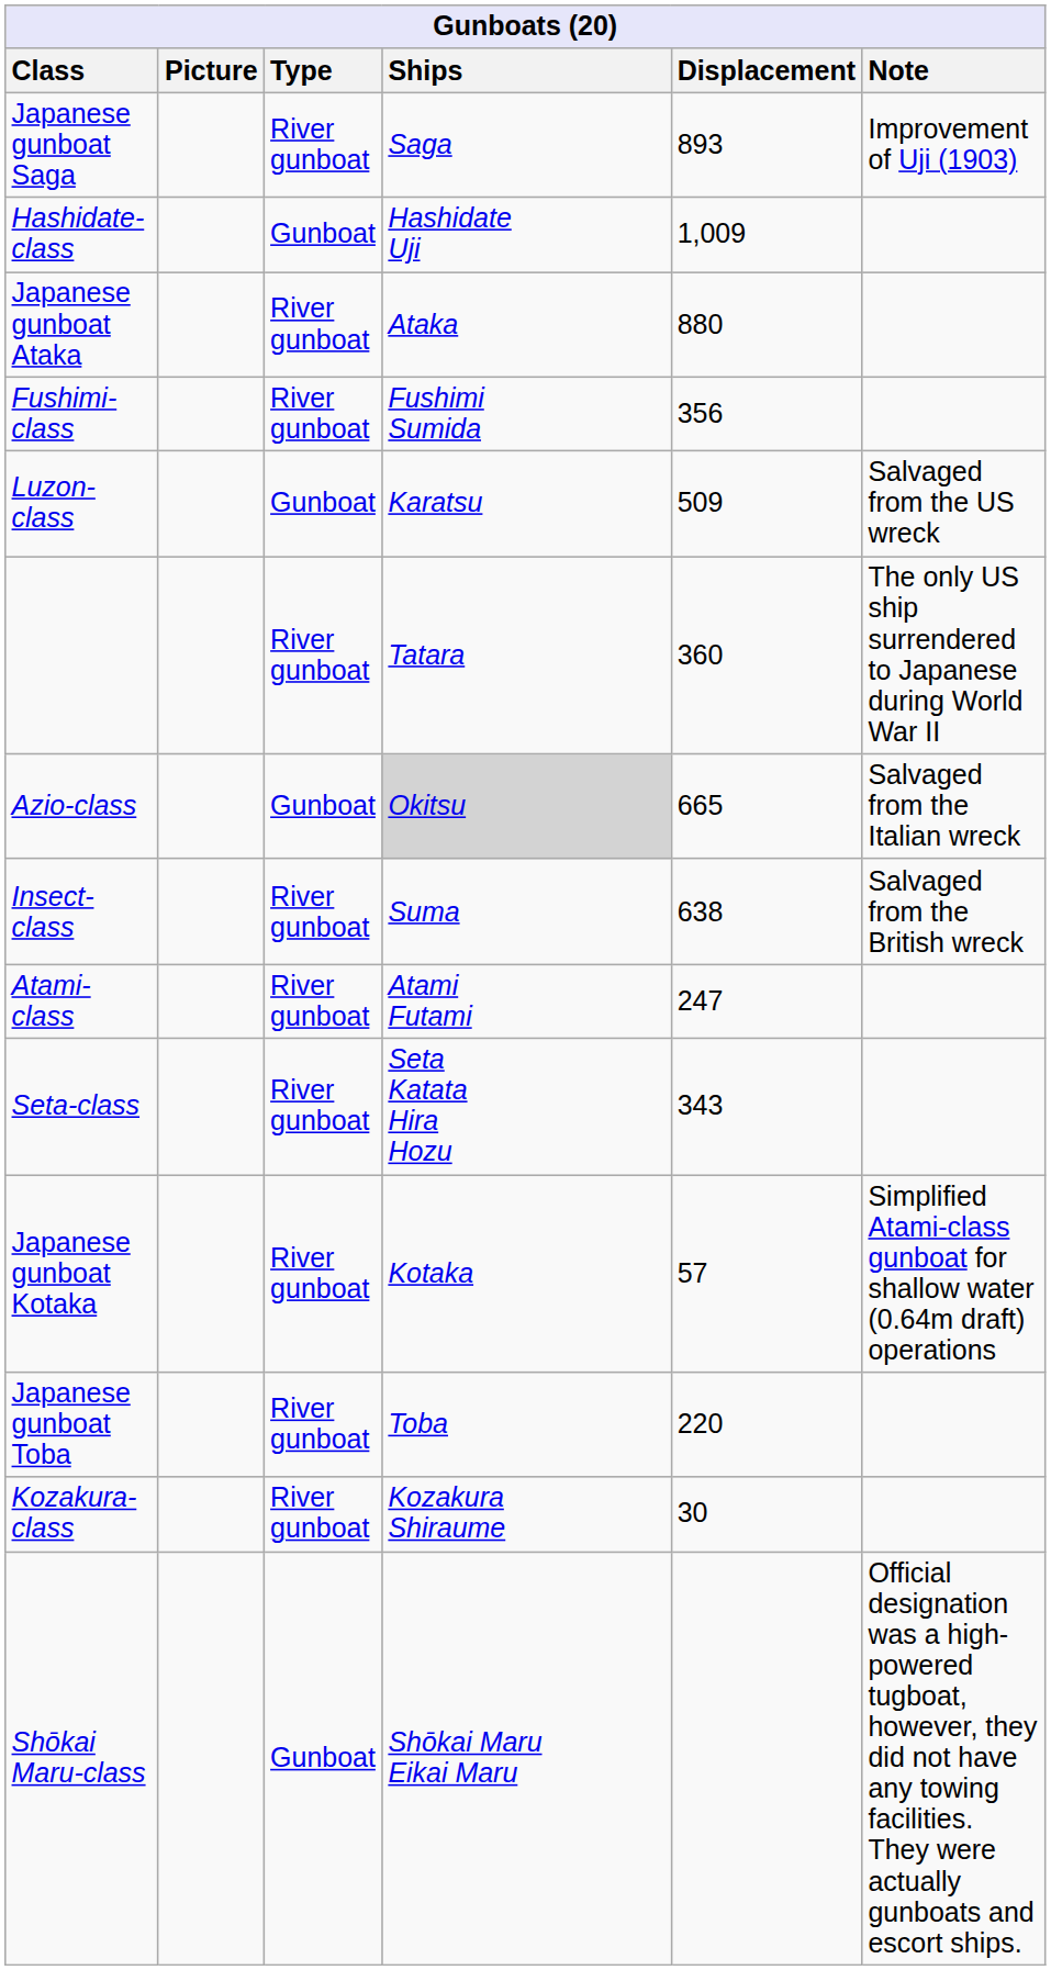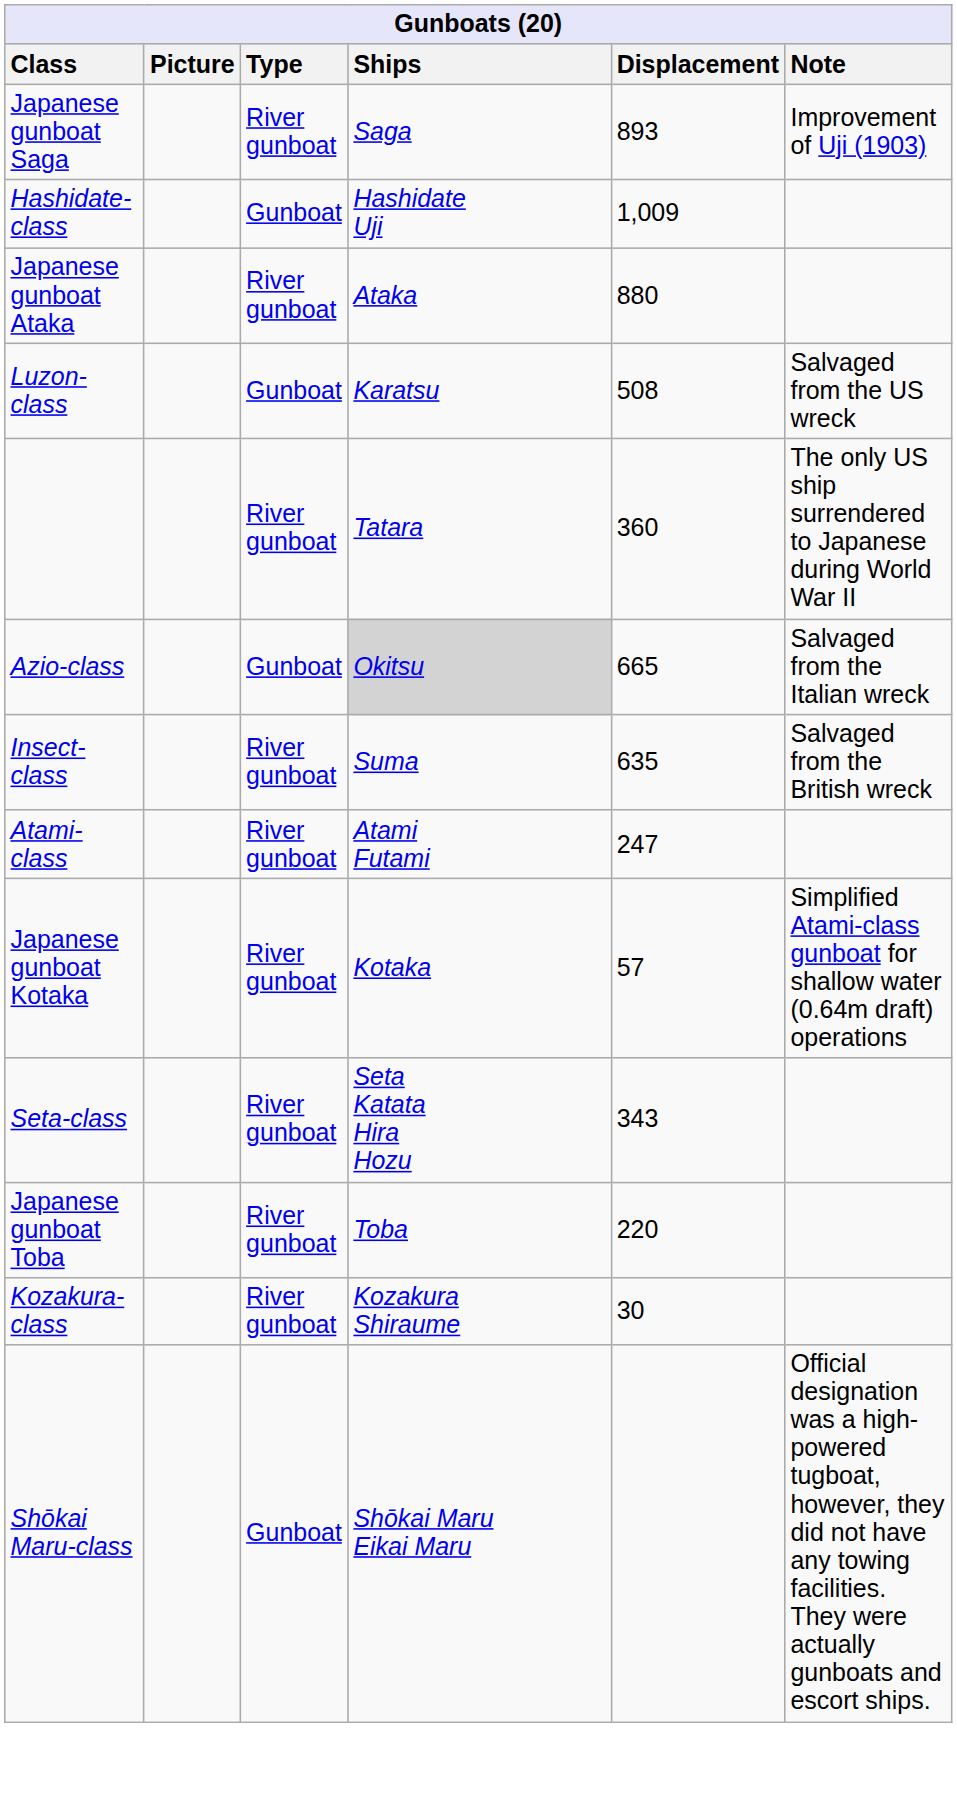- row: Fushimi-class | River gunboat | Fushimi Sumida | 356
Luzon-class | Displacement: 509 -> 508
Insect-class | Displacement: 638 -> 635
rows swapped: Seta-class <-> Japanese gunboat Kotaka
